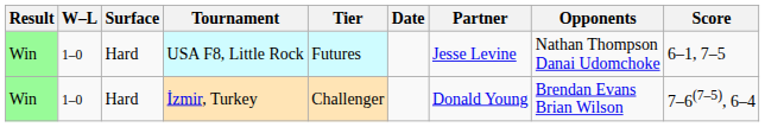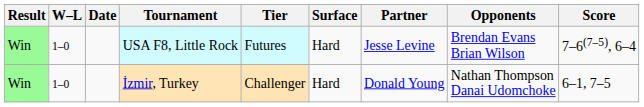columns swapped: Date <-> Surface
USA F8, Little Rock | Opponents: Nathan Thompson Danai Udomchoke -> Brendan Evans Brian Wilson
USA F8, Little Rock | Score: 6–1, 7–5 -> 7–6(7–5), 6–4
İzmir, Turkey | Opponents: Brendan Evans Brian Wilson -> Nathan Thompson Danai Udomchoke
İzmir, Turkey | Score: 7–6(7–5), 6–4 -> 6–1, 7–5
